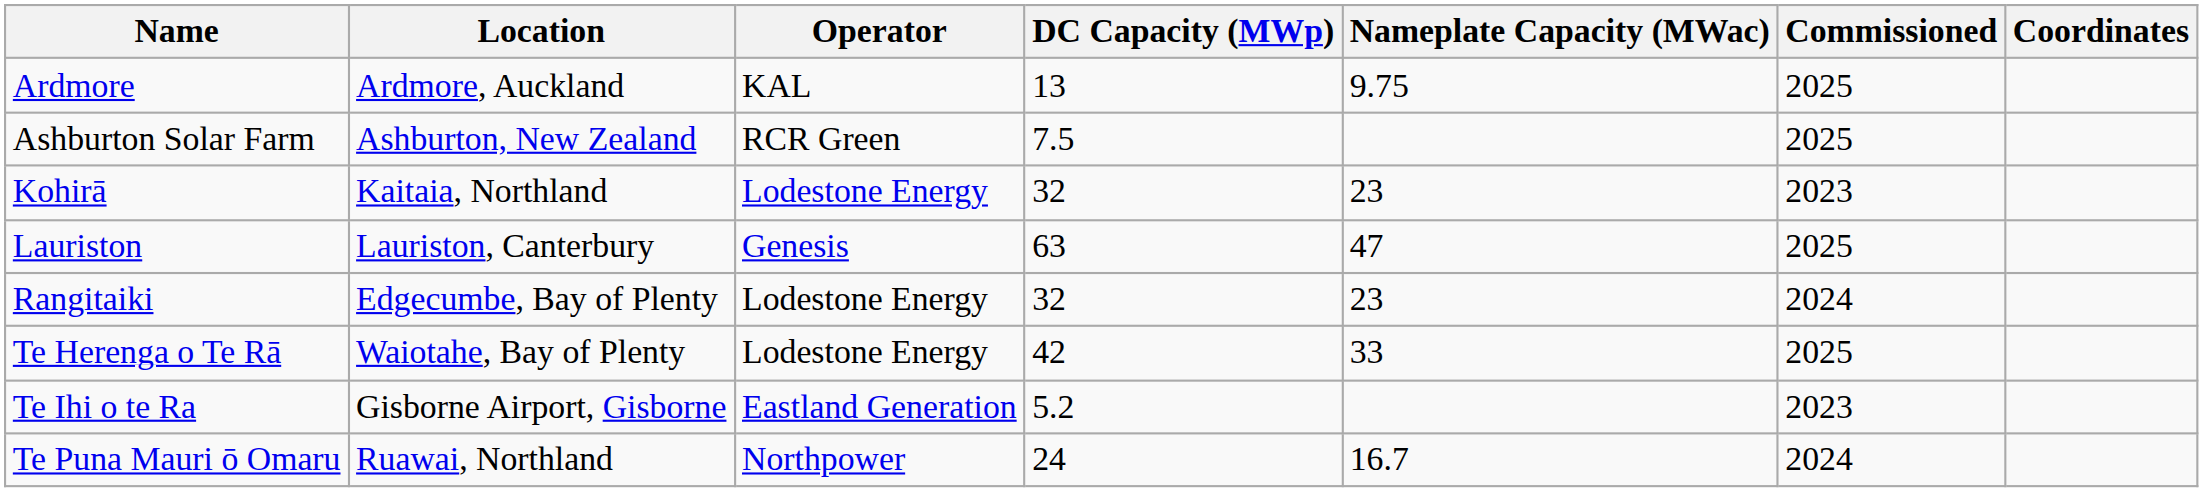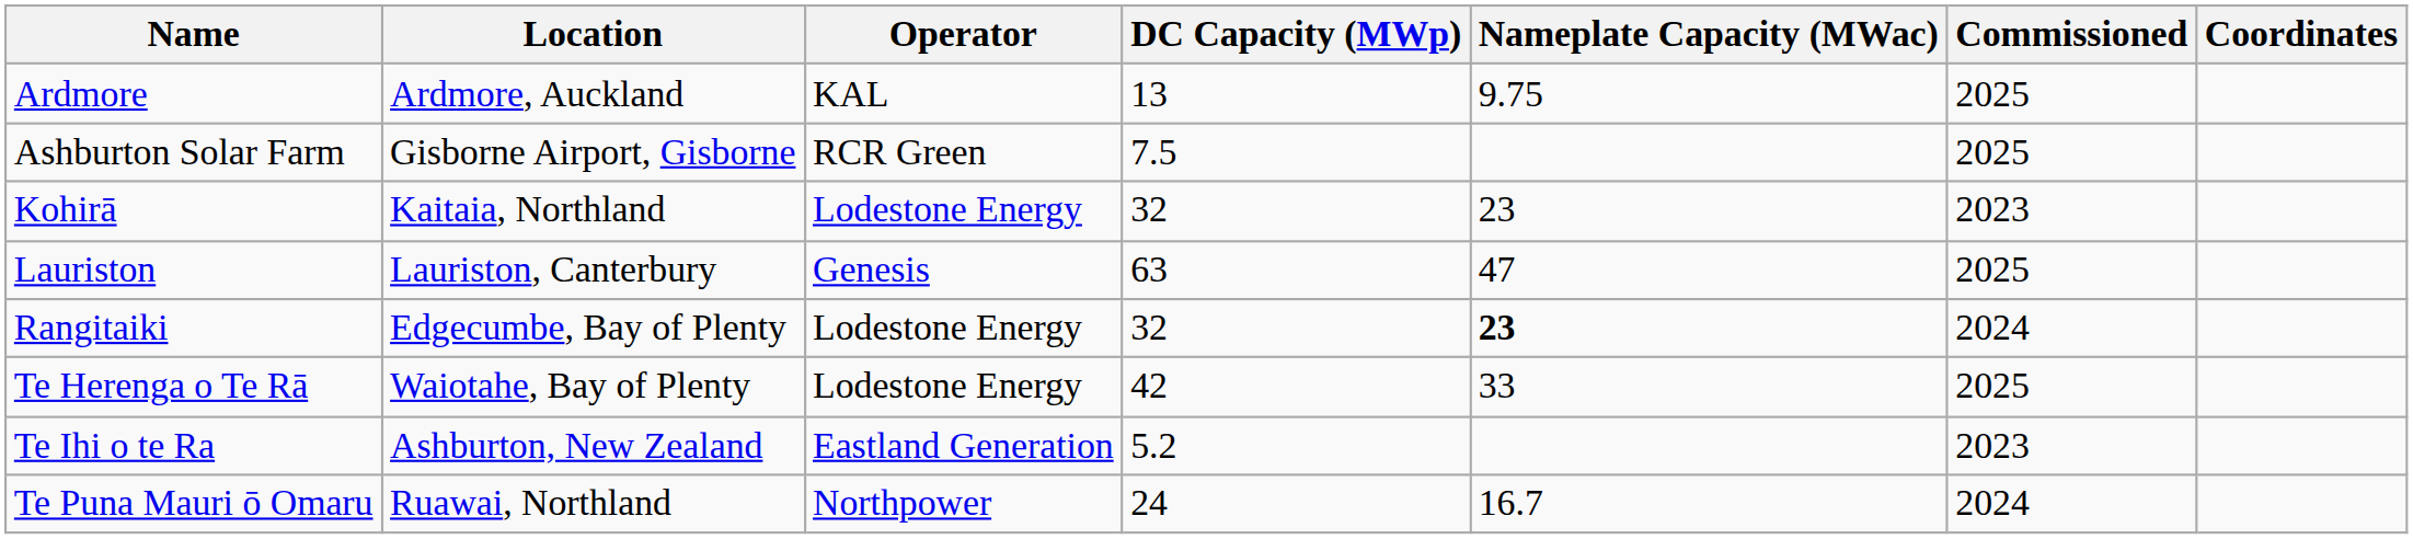Ashburton Solar Farm | Location: Ashburton, New Zealand -> Gisborne Airport, Gisborne
Rangitaiki | Nameplate Capacity (MWac): normal -> bold
Te Ihi o te Ra | Location: Gisborne Airport, Gisborne -> Ashburton, New Zealand
